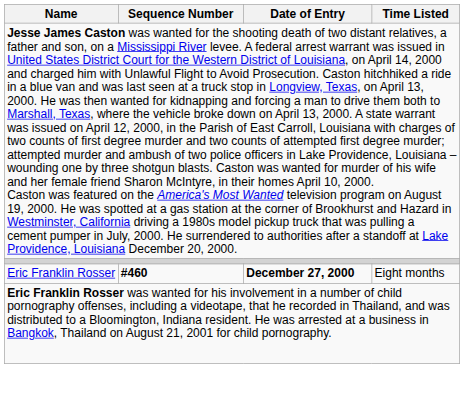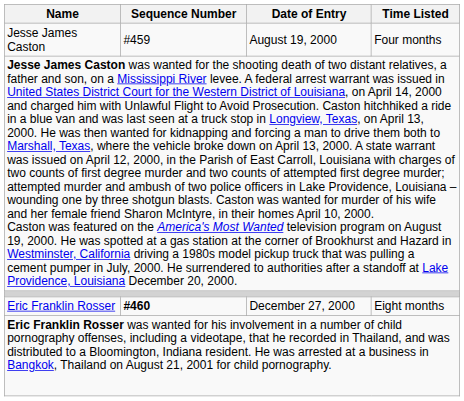+ row: Jesse James Caston | #459 | August 19, 2000 | Four months
Eric Franklin Rosser | Date of Entry: bold -> normal
